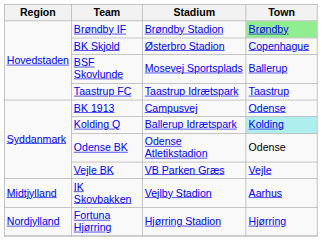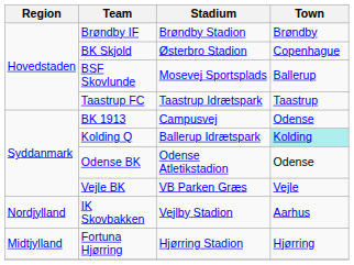Brøndby IF | Town: lightgreen background -> no background
IK Skovbakken | Region: Midtjylland -> Nordjylland
Fortuna Hjørring | Region: Nordjylland -> Midtjylland
